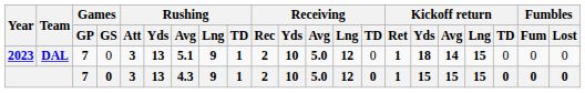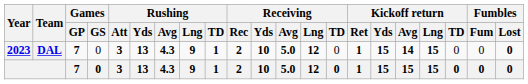DAL | Rushing / Avg: 5.1 -> 4.3
DAL | Kickoff return / Yds: 18 -> 15
DAL | Fumbles / Lost: normal -> bold
